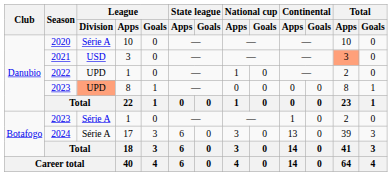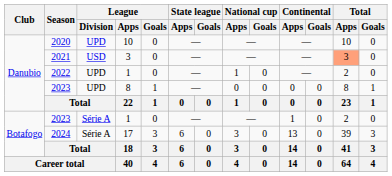2020 | League / Division: Série A -> UPD
2023 / 8 | League / Division: lightsalmon background -> no background
